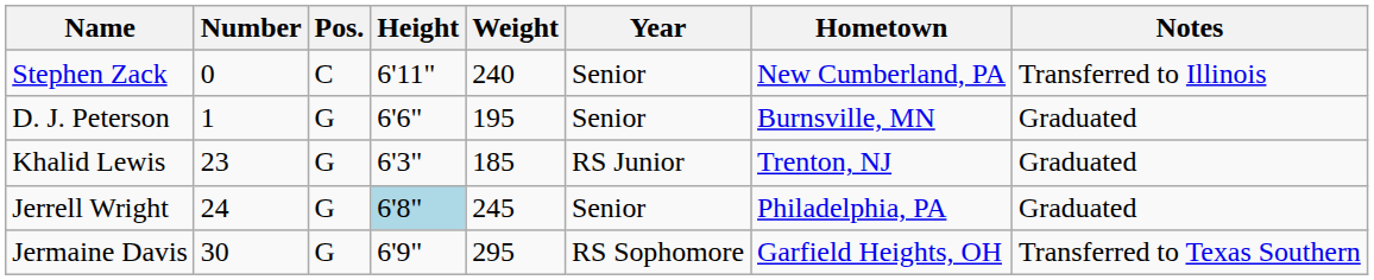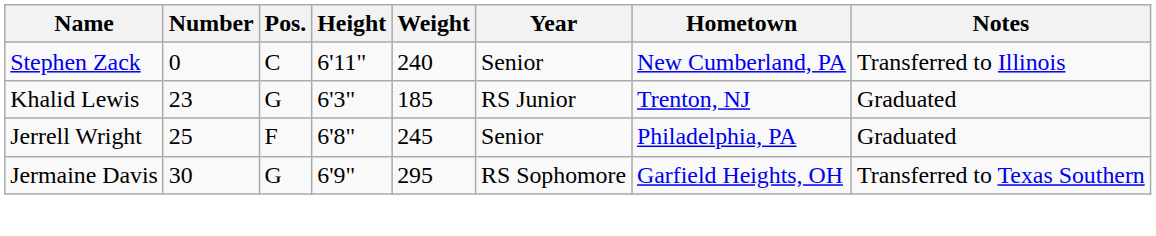- row: D. J. Peterson | 1 | G | 6'6" | 195 | Senior | Burnsville, MN | Graduated
Jerrell Wright | Number: 24 -> 25
Jerrell Wright | Pos.: G -> F
Jerrell Wright | Height: lightblue background -> no background
